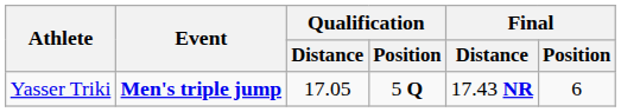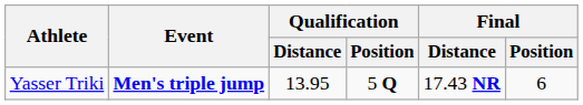Yasser Triki | Qualification / Distance: 17.05 -> 13.95
